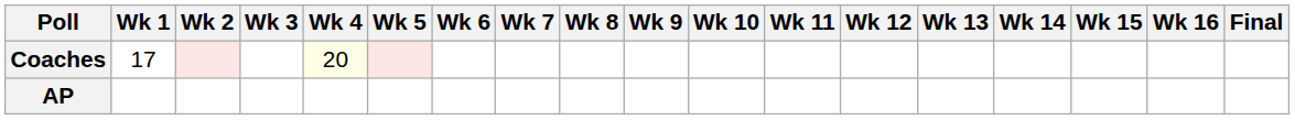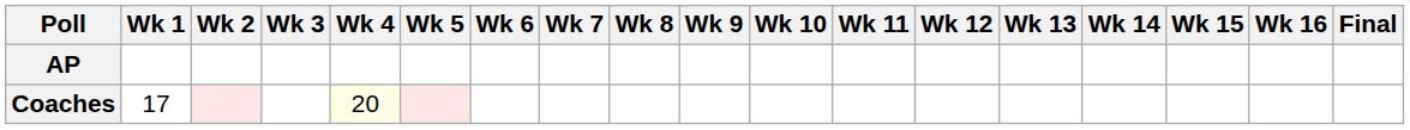rows swapped: AP <-> Coaches
